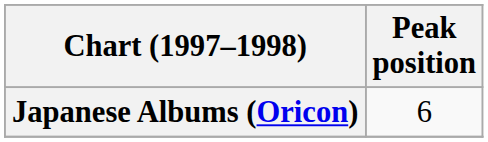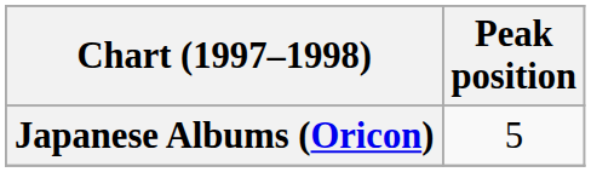Japanese Albums (Oricon) | Peak position: 6 -> 5
